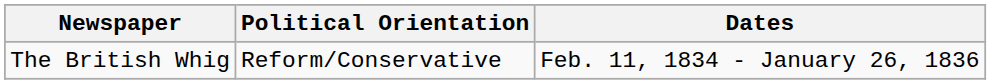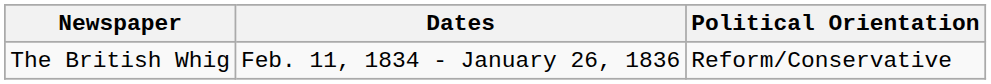columns swapped: Dates <-> Political Orientation
